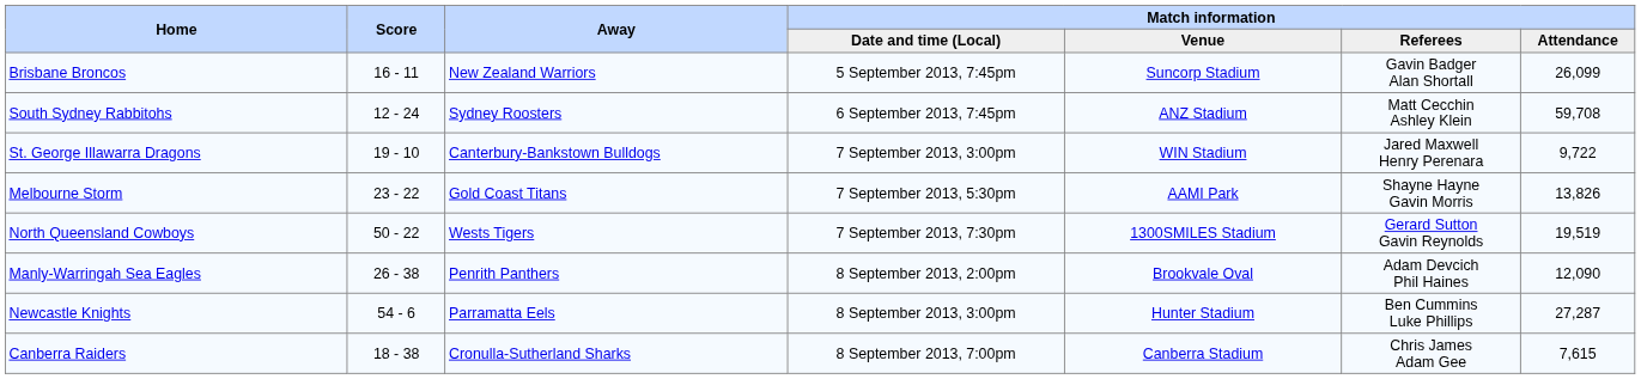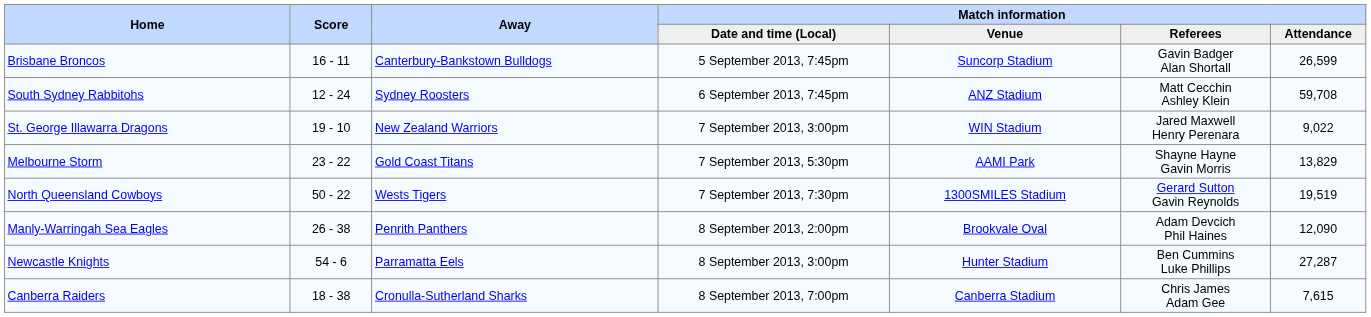Brisbane Broncos | Away: New Zealand Warriors -> Canterbury-Bankstown Bulldogs
Brisbane Broncos | Match information / Attendance: 26,099 -> 26,599
St. George Illawarra Dragons | Away: Canterbury-Bankstown Bulldogs -> New Zealand Warriors
St. George Illawarra Dragons | Match information / Attendance: 9,722 -> 9,022
Melbourne Storm | Match information / Attendance: 13,826 -> 13,829
